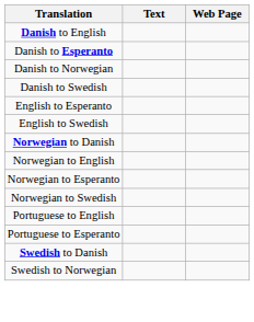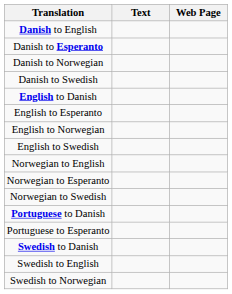+ row: English to Danish
+ row: English to Norwegian
- row: Norwegian to Danish
+ row: Portuguese to Danish
- row: Portuguese to English
+ row: Swedish to English
